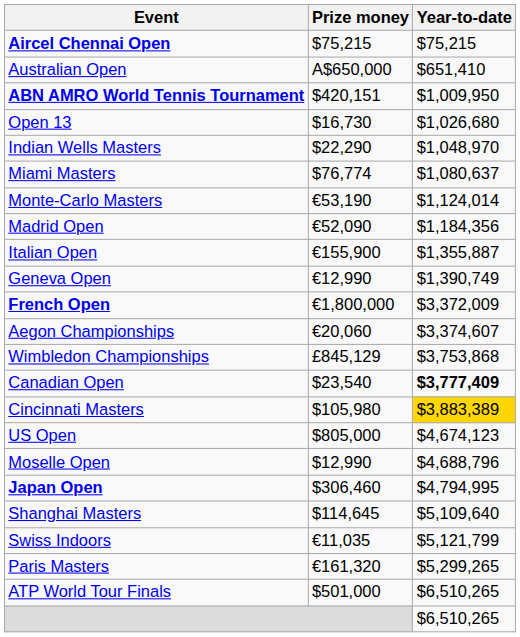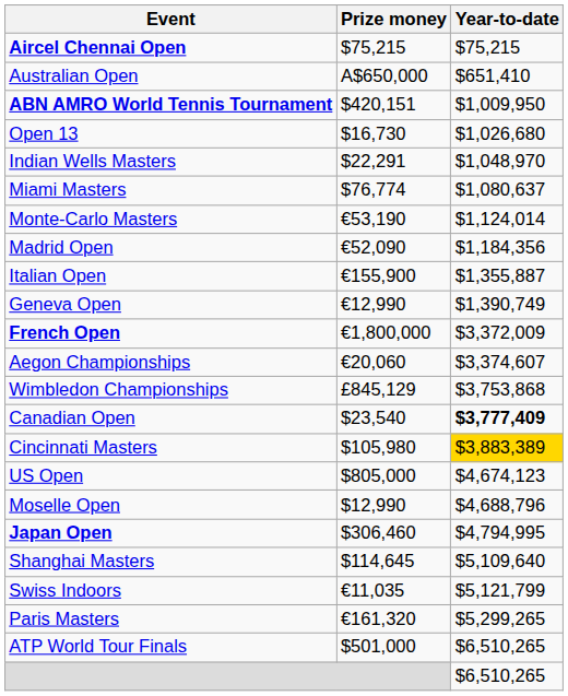Indian Wells Masters | Prize money: $22,290 -> $22,291
